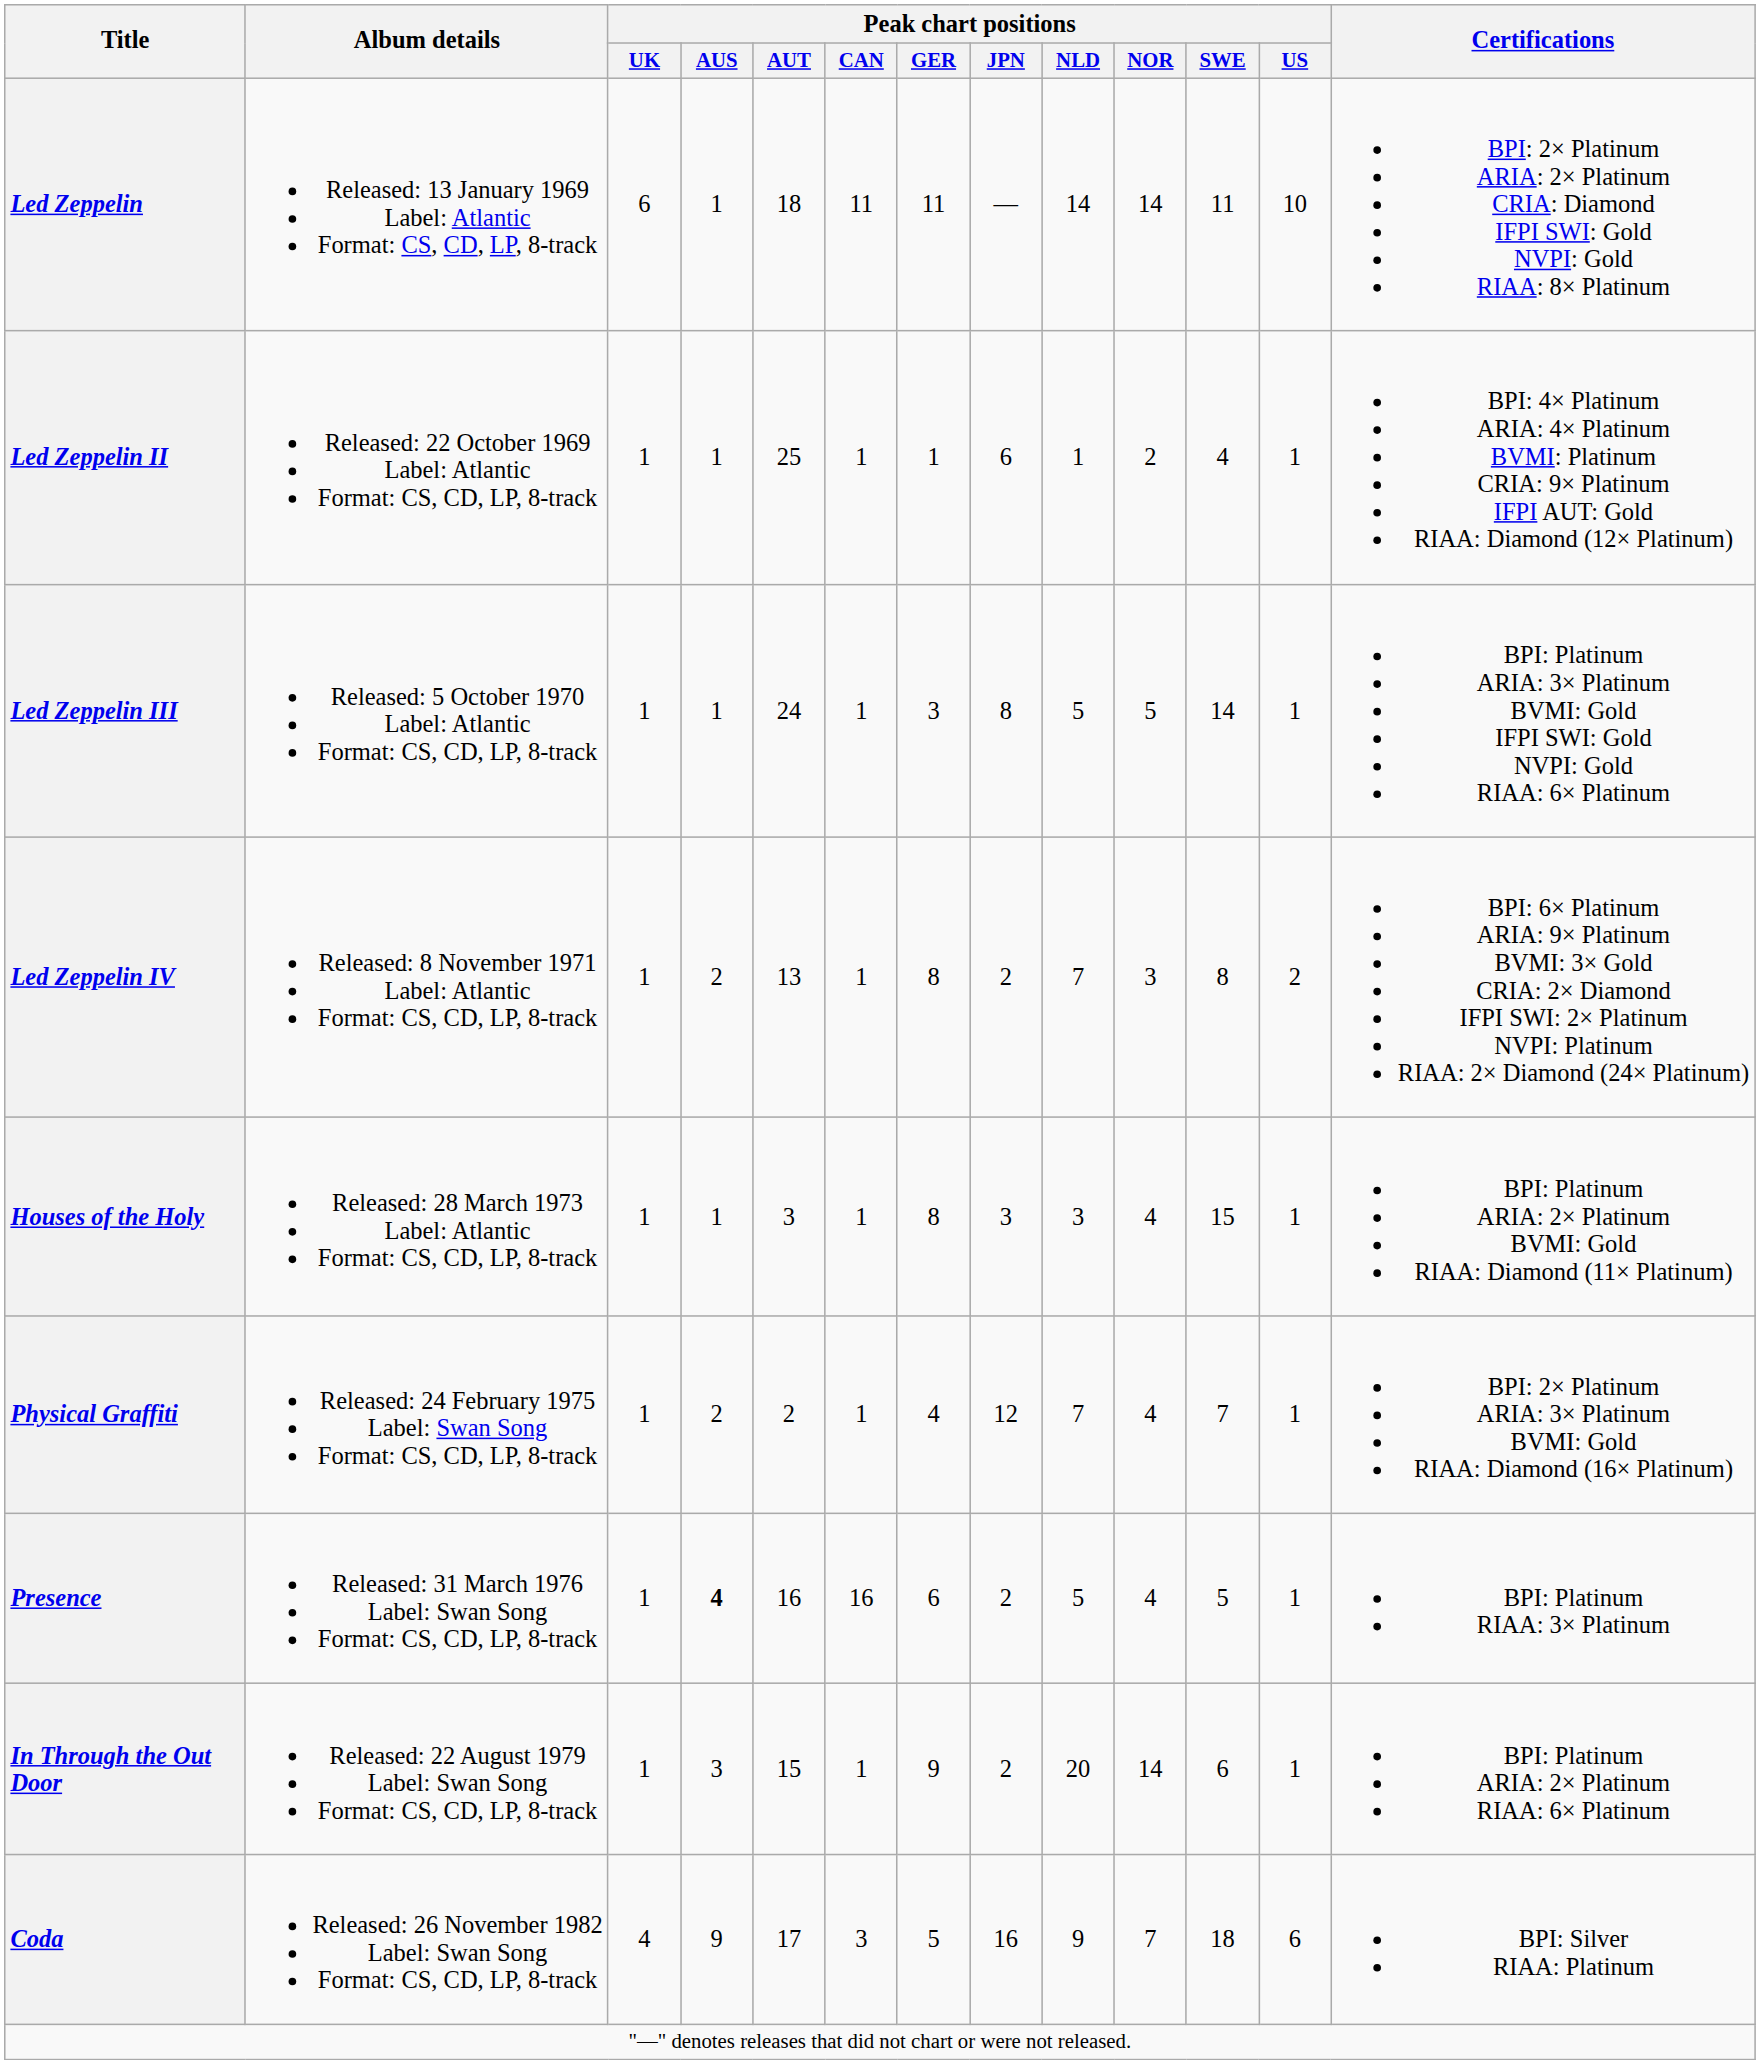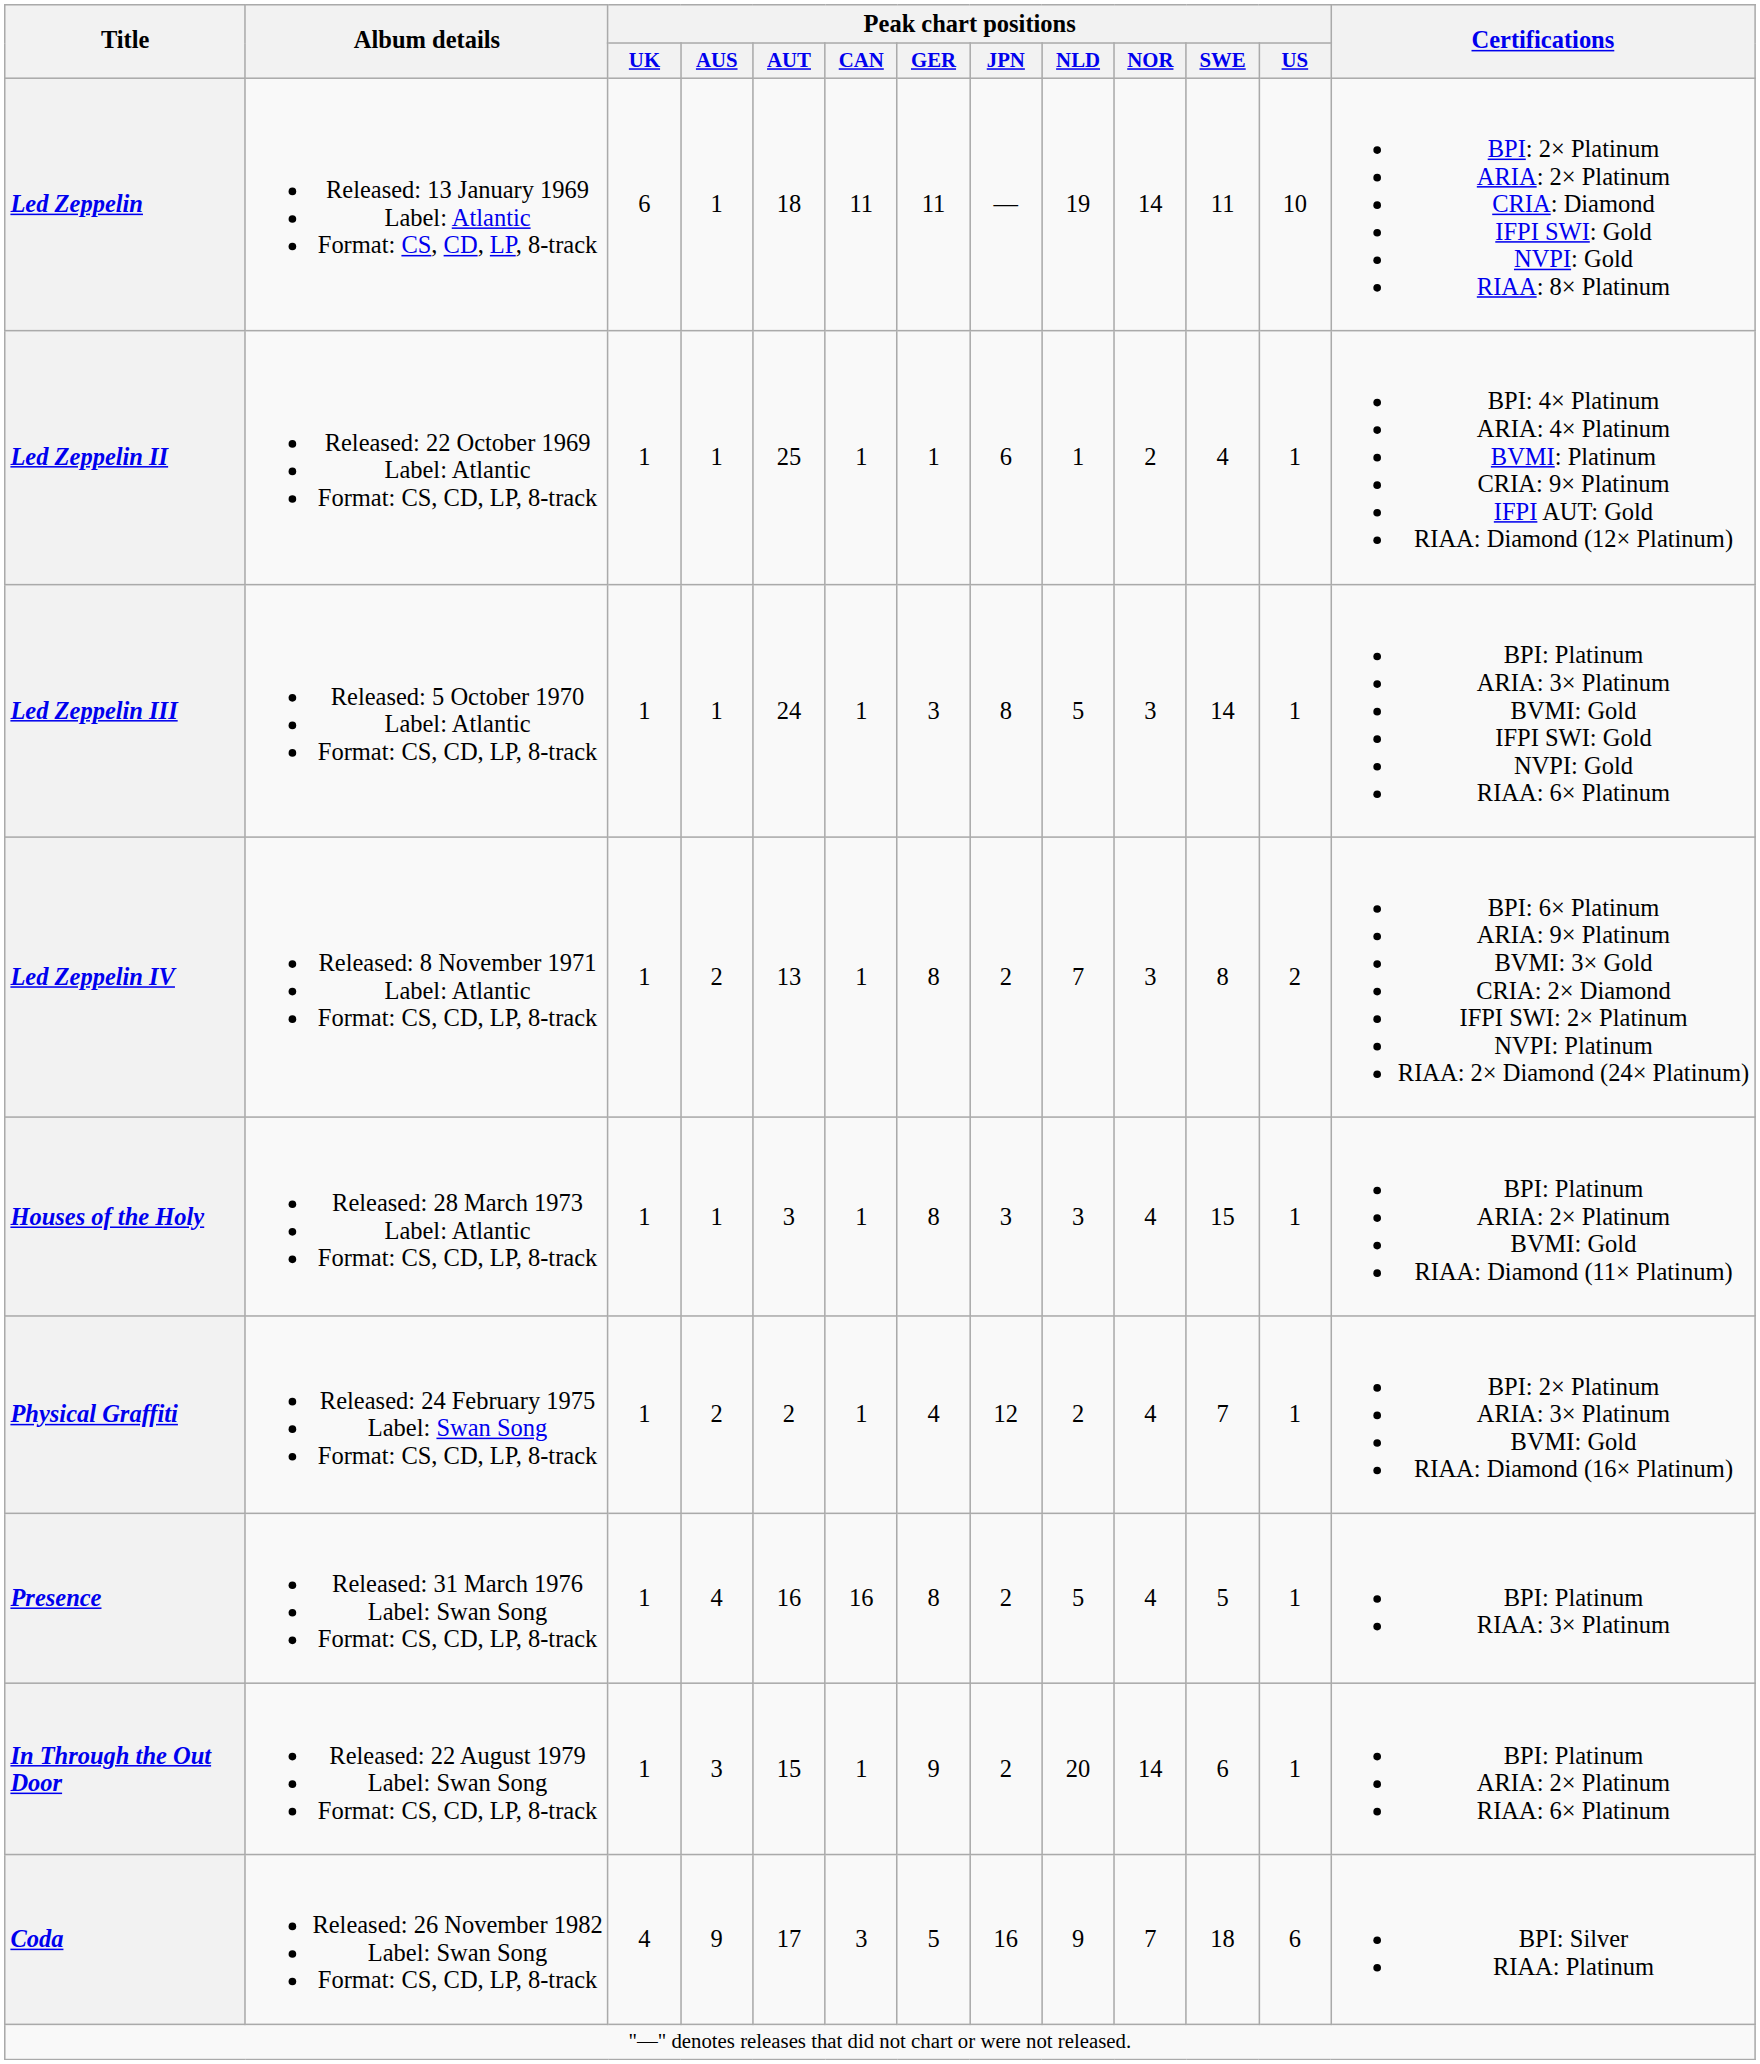Led Zeppelin | Peak chart positions / NLD: 14 -> 19
Led Zeppelin III | Peak chart positions / NOR: 5 -> 3
Physical Graffiti | Peak chart positions / NLD: 7 -> 2
Presence | Peak chart positions / AUS: bold -> normal
Presence | Peak chart positions / GER: 6 -> 8
